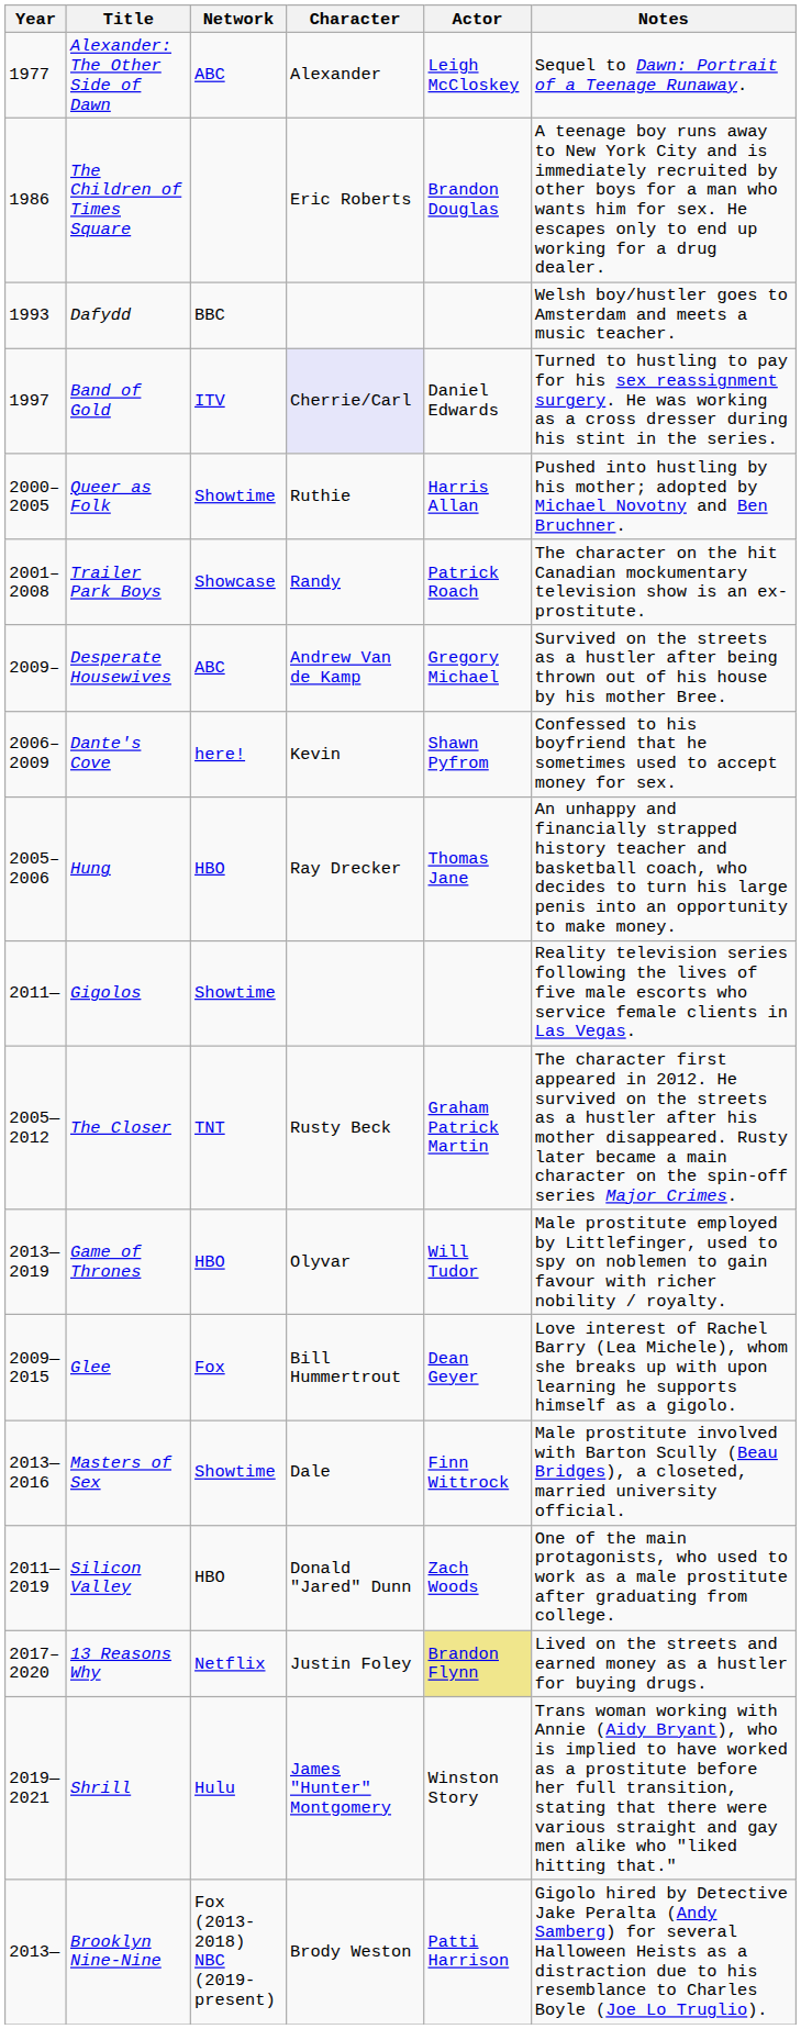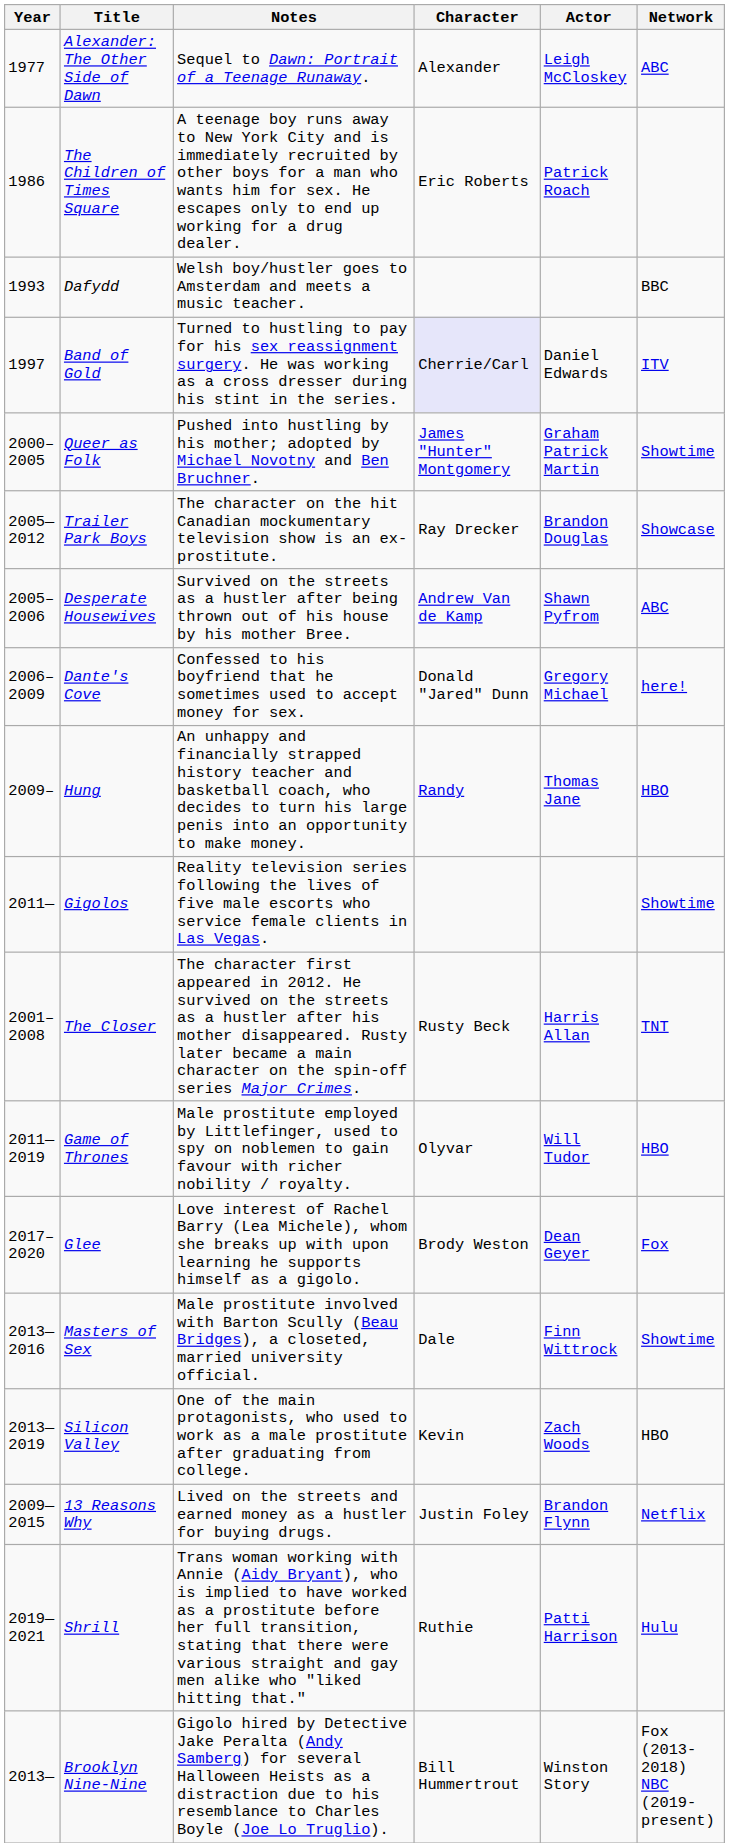columns swapped: Network <-> Notes
The Children of Times Square | Actor: Brandon Douglas -> Patrick Roach
Queer as Folk | Character: Ruthie -> James "Hunter" Montgomery
Queer as Folk | Actor: Harris Allan -> Graham Patrick Martin
Trailer Park Boys | Year: 2001–2008 -> 2005—2012
Trailer Park Boys | Character: Randy -> Ray Drecker
Trailer Park Boys | Actor: Patrick Roach -> Brandon Douglas
Desperate Housewives | Year: 2009– -> 2005–2006
Desperate Housewives | Actor: Gregory Michael -> Shawn Pyfrom
Dante's Cove | Character: Kevin -> Donald "Jared" Dunn
Dante's Cove | Actor: Shawn Pyfrom -> Gregory Michael
Hung | Year: 2005–2006 -> 2009–
Hung | Character: Ray Drecker -> Randy
The Closer | Year: 2005—2012 -> 2001–2008
The Closer | Actor: Graham Patrick Martin -> Harris Allan
Game of Thrones | Year: 2013—2019 -> 2011—2019
Glee | Year: 2009—2015 -> 2017–2020
Glee | Character: Bill Hummertrout -> Brody Weston
Silicon Valley | Year: 2011—2019 -> 2013—2019
Silicon Valley | Character: Donald "Jared" Dunn -> Kevin
13 Reasons Why | Year: 2017–2020 -> 2009—2015
13 Reasons Why | Actor: khaki background -> no background
Shrill | Character: James "Hunter" Montgomery -> Ruthie
Shrill | Actor: Winston Story -> Patti Harrison
Brooklyn Nine-Nine | Character: Brody Weston -> Bill Hummertrout
Brooklyn Nine-Nine | Actor: Patti Harrison -> Winston Story
